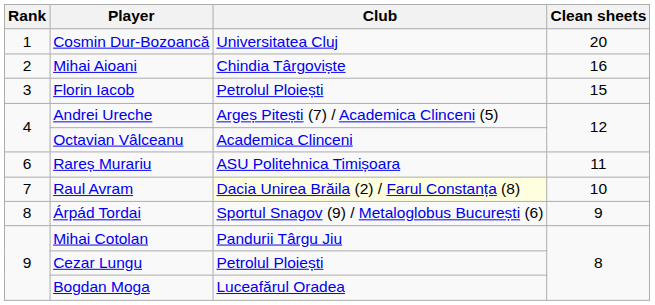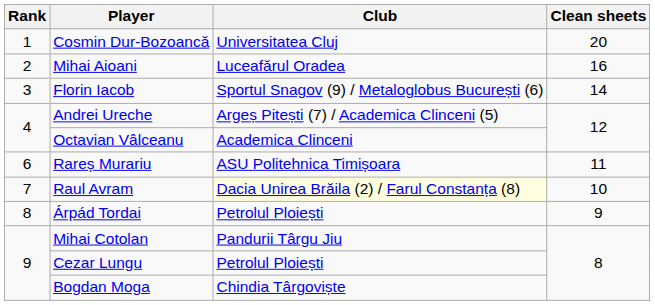Mihai Aioani | Club: Chindia Târgoviște -> Luceafărul Oradea
Florin Iacob | Club: Petrolul Ploiești -> Sportul Snagov (9) / Metaloglobus București (6)
Florin Iacob | Clean sheets: 15 -> 14
Árpád Tordai | Club: Sportul Snagov (9) / Metaloglobus București (6) -> Petrolul Ploiești
Bogdan Moga | Club: Luceafărul Oradea -> Chindia Târgoviște
